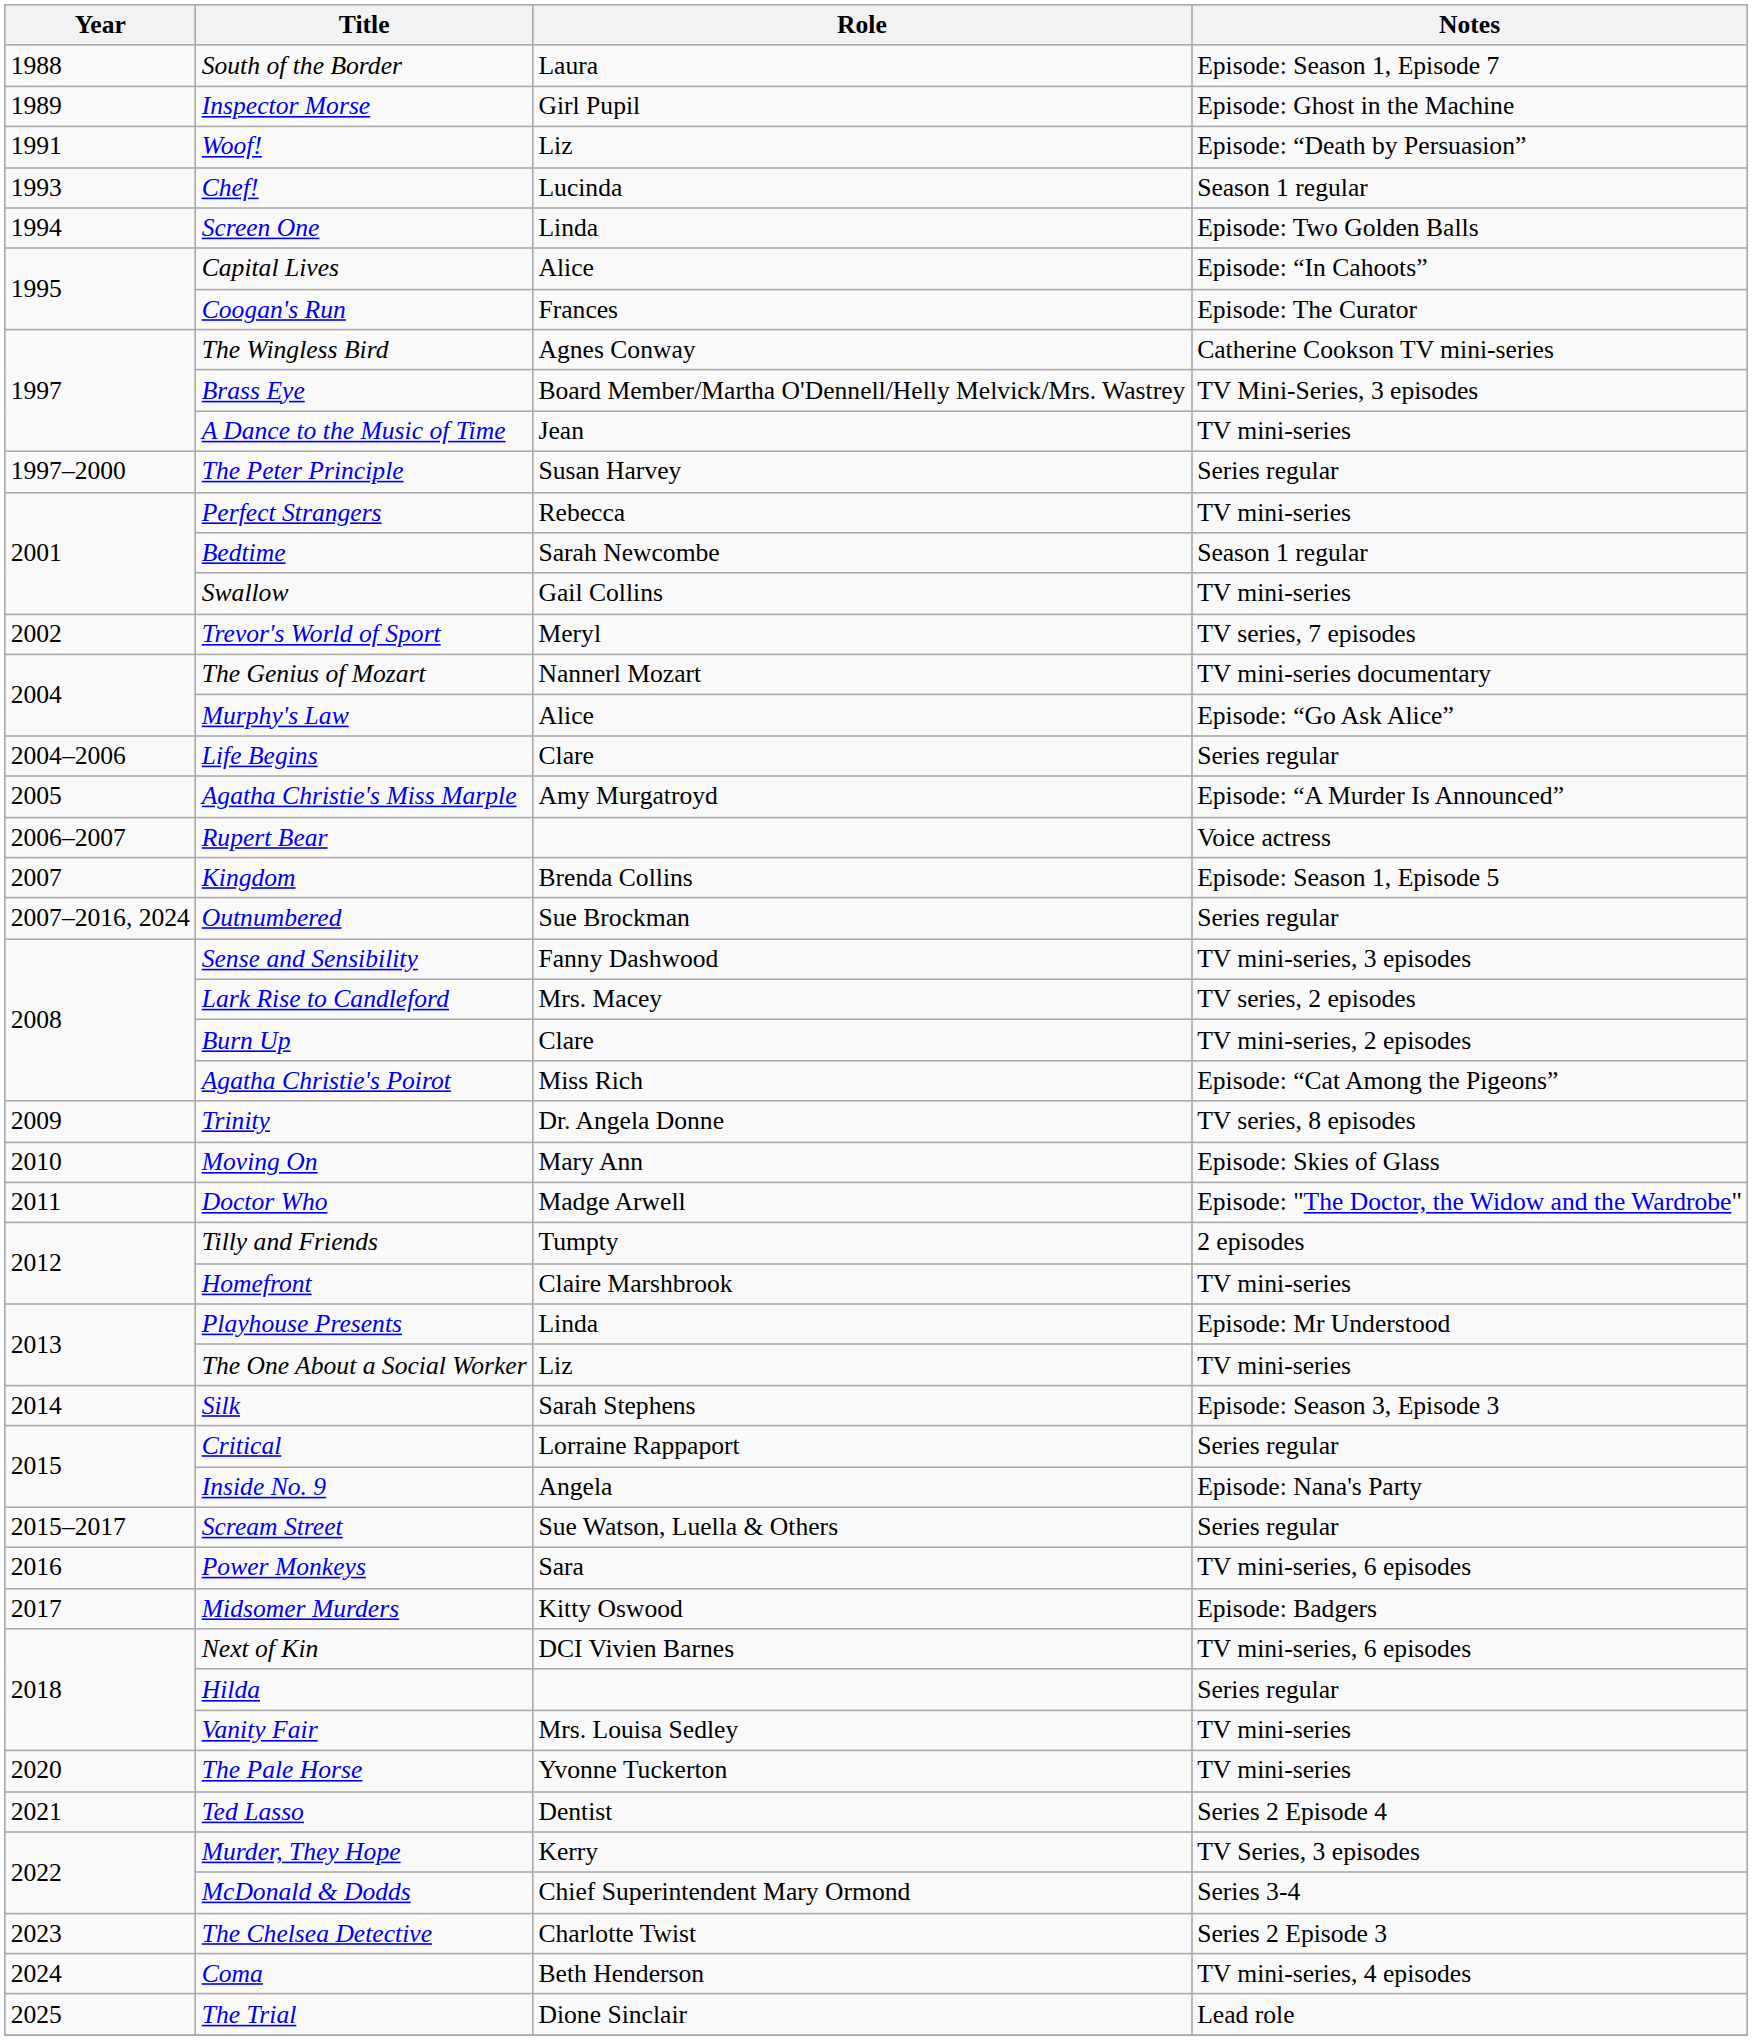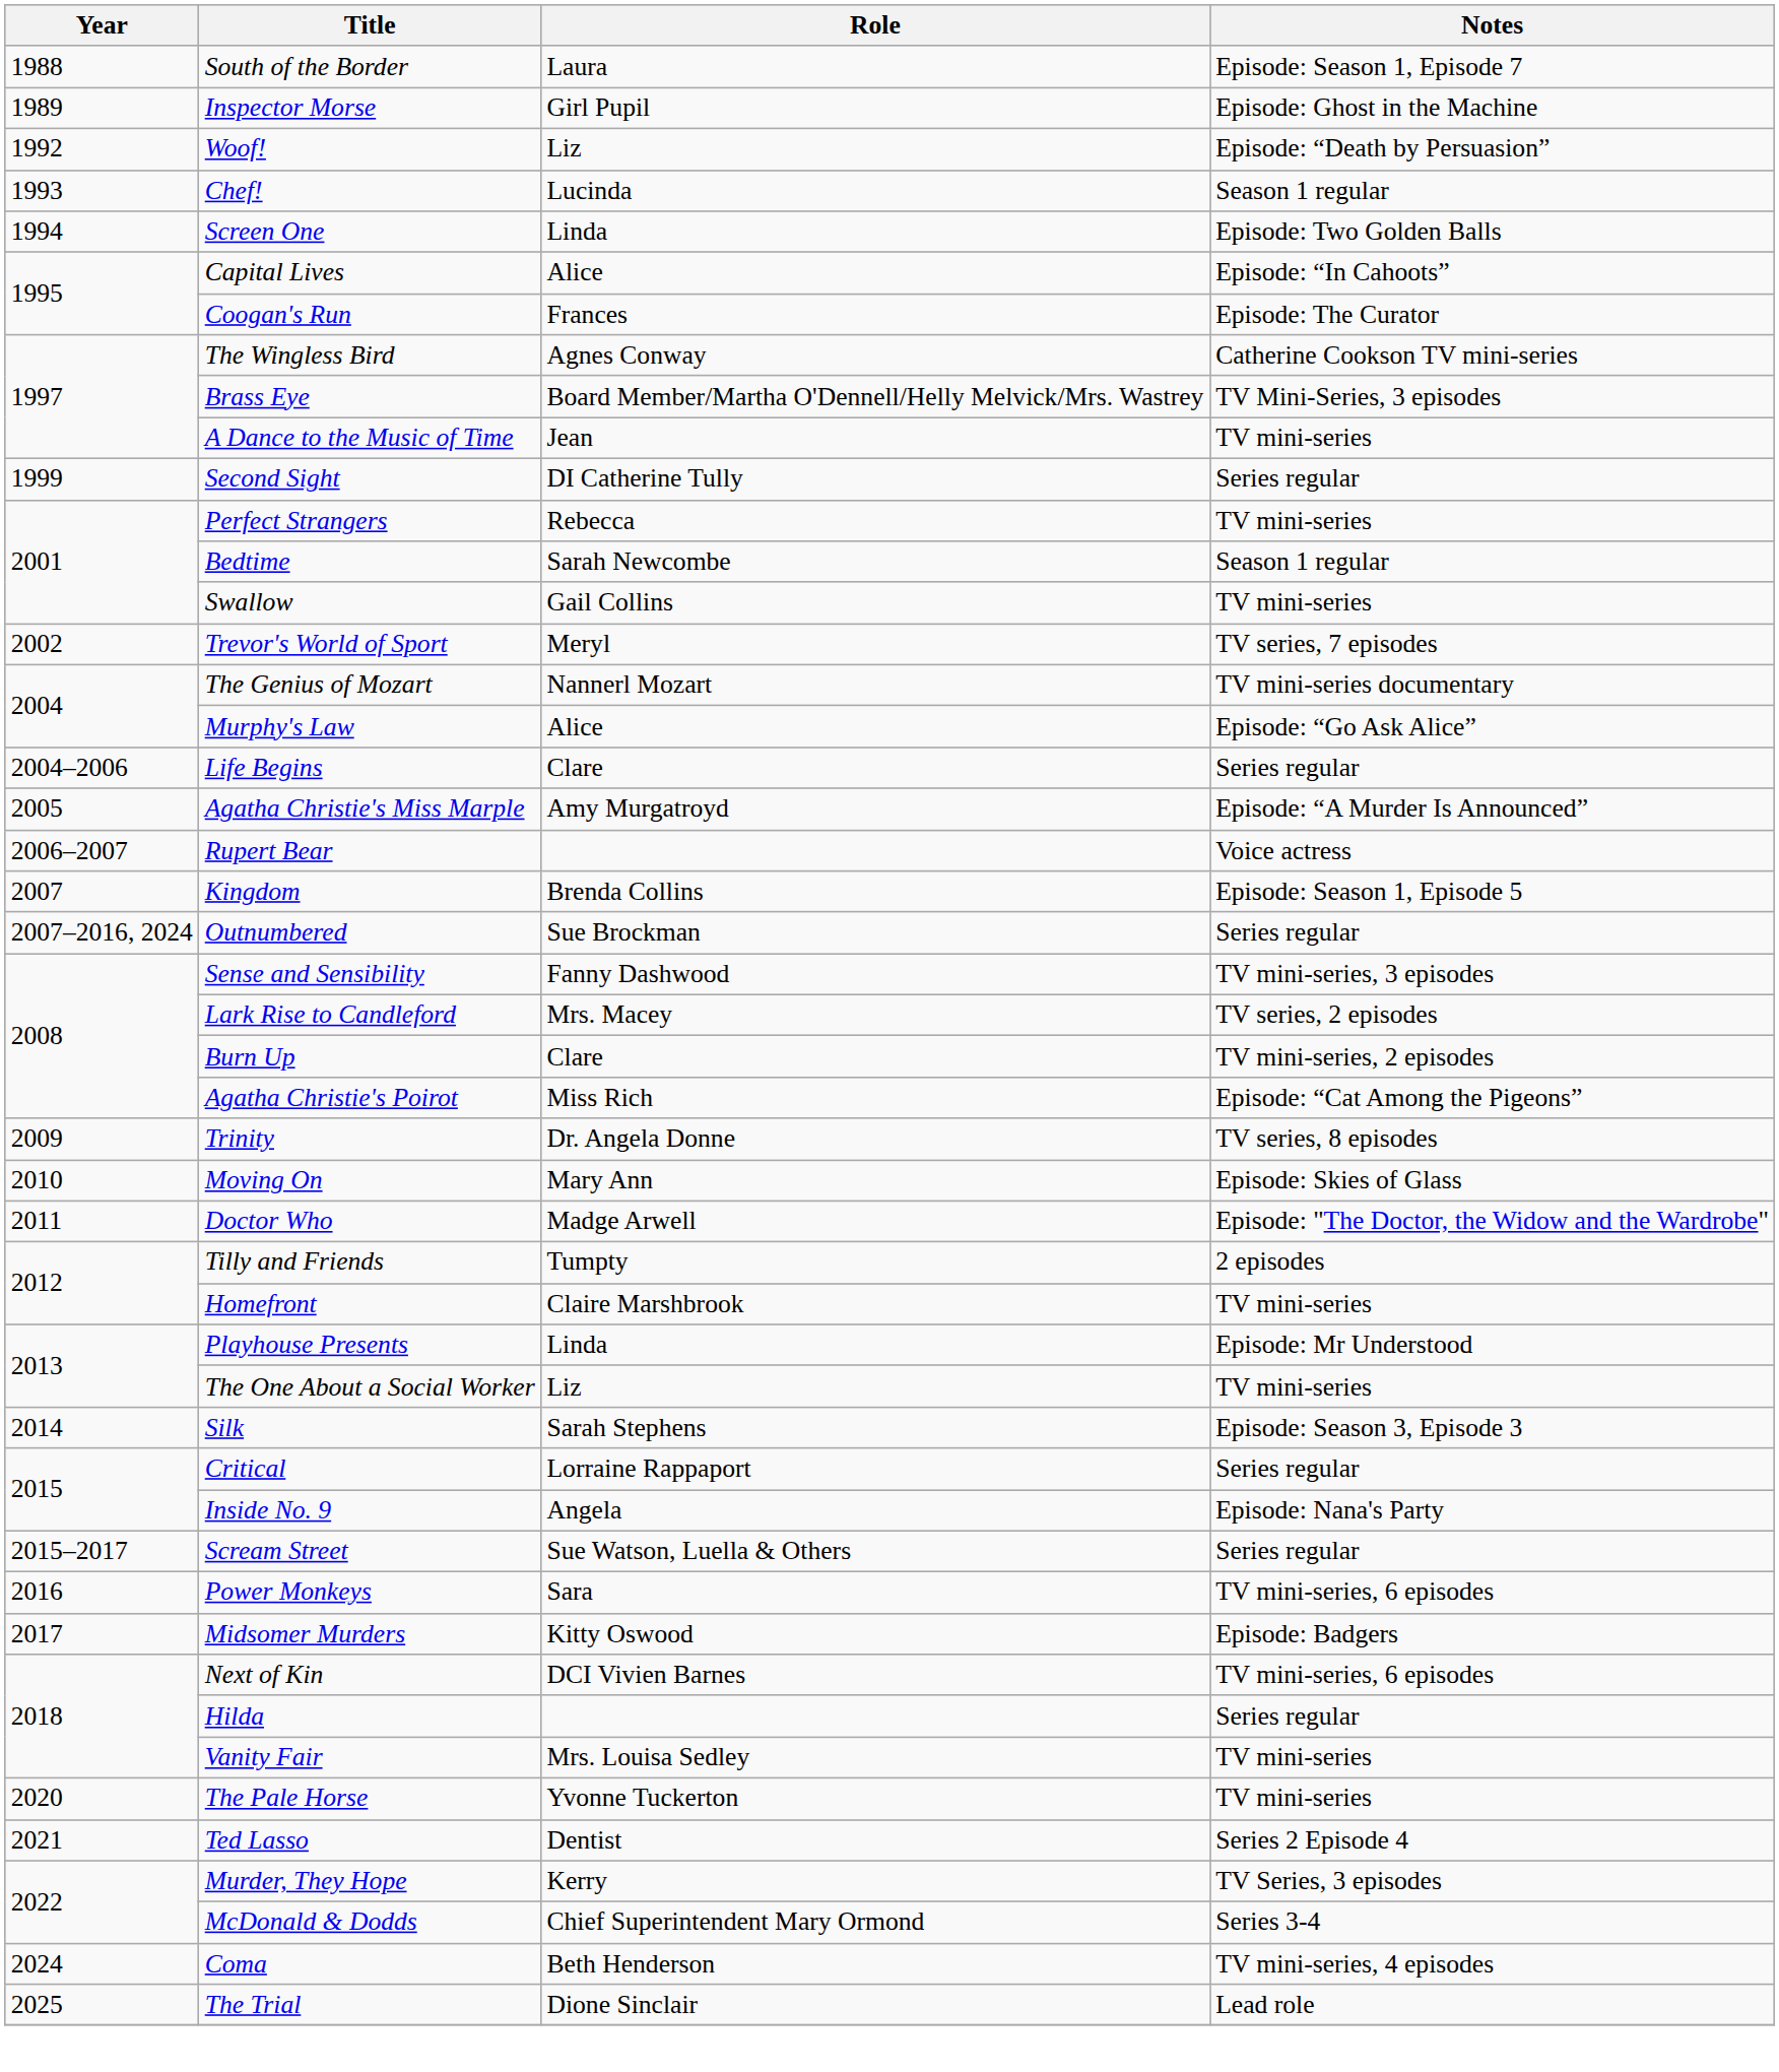Woof! | Year: 1991 -> 1992
- row: 1997–2000 | The Peter Principle | Susan Harvey | Series regular
+ row: 1999 | Second Sight | DI Catherine Tully | Series regular
- row: 2023 | The Chelsea Detective | Charlotte Twist | Series 2 Episode 3
